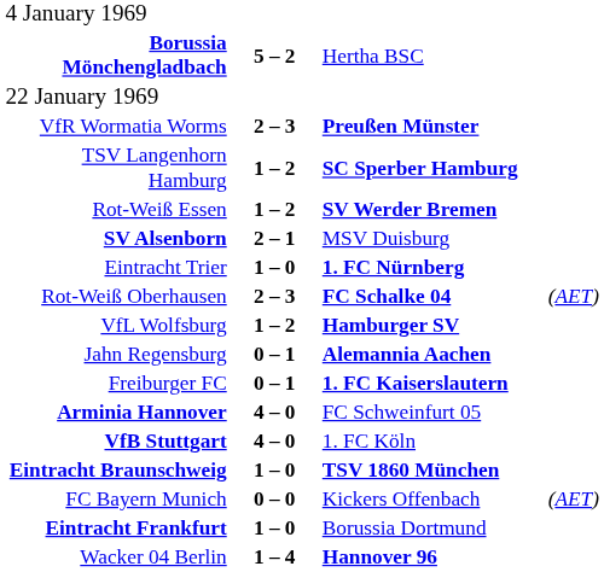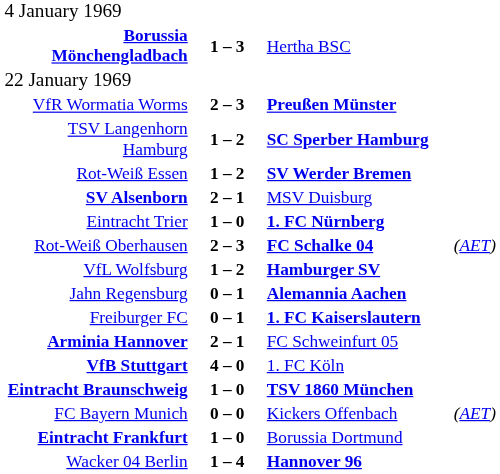Borussia Mönchengladbach | column 2: 5 – 2 -> 1 – 3
Arminia Hannover | column 2: 4 – 0 -> 2 – 1
